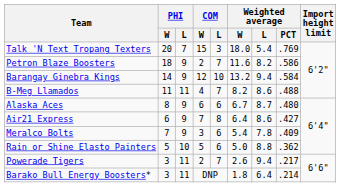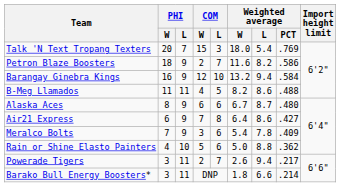Barangay Ginebra Kings | PHI / W: 14 -> 16
B-Meg Llamados | COM / L: 7 -> 5
Rain or Shine Elasto Painters | PHI / W: 5 -> 4
Barako Bull Energy Boosters* | Weighted average / L: 6.4 -> 6.6
